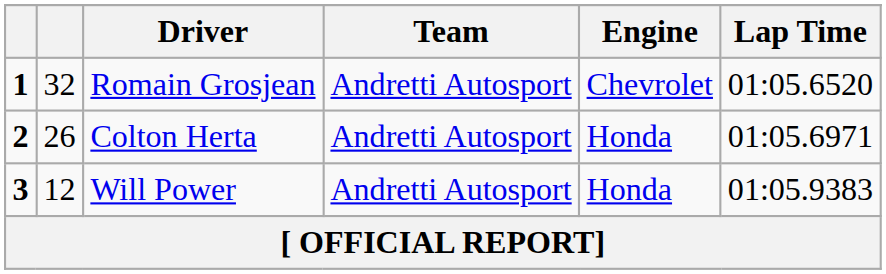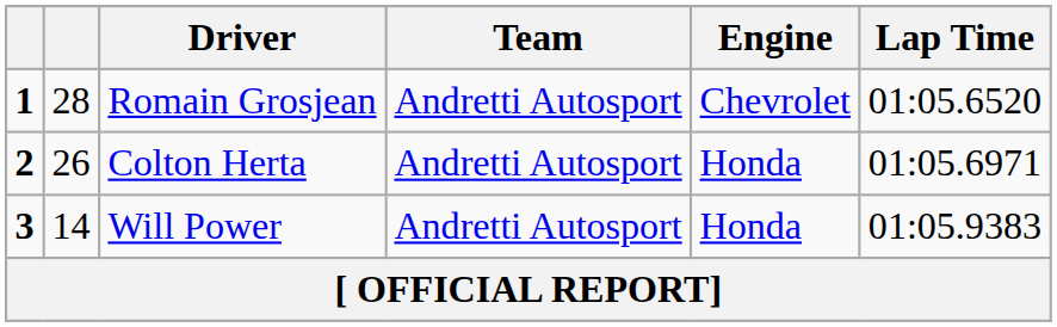Romain Grosjean | column 2: 32 -> 28
Will Power | column 2: 12 -> 14
